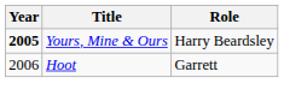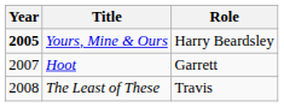Hoot | Year: 2006 -> 2007
+ row: 2008 | The Least of These | Travis
